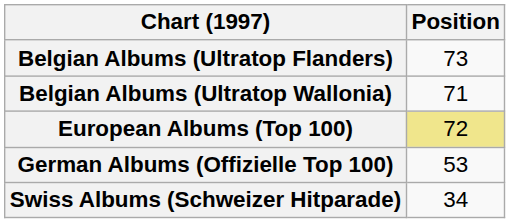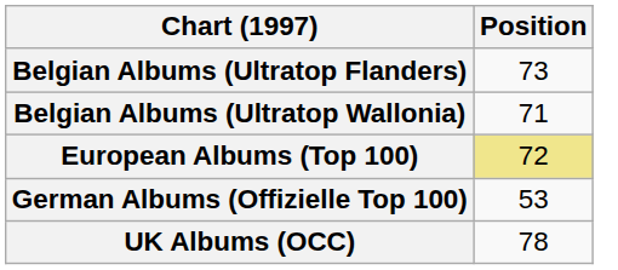- row: Swiss Albums (Schweizer Hitparade) | 34
+ row: UK Albums (OCC) | 78
